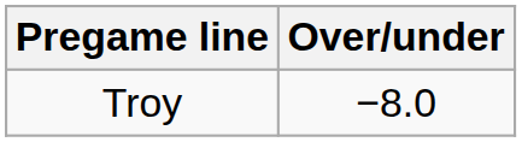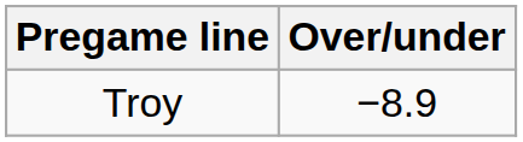Troy | Over/under: −8.0 -> −8.9
